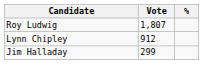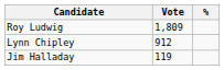Roy Ludwig | Vote: 1,807 -> 1,809
Jim Halladay | Vote: 299 -> 119
